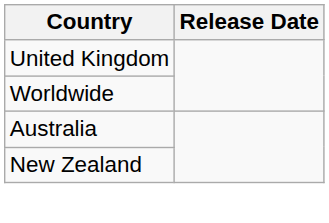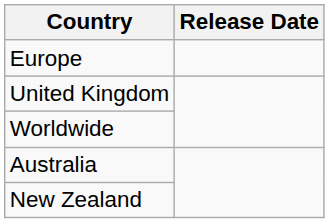+ row: Europe
